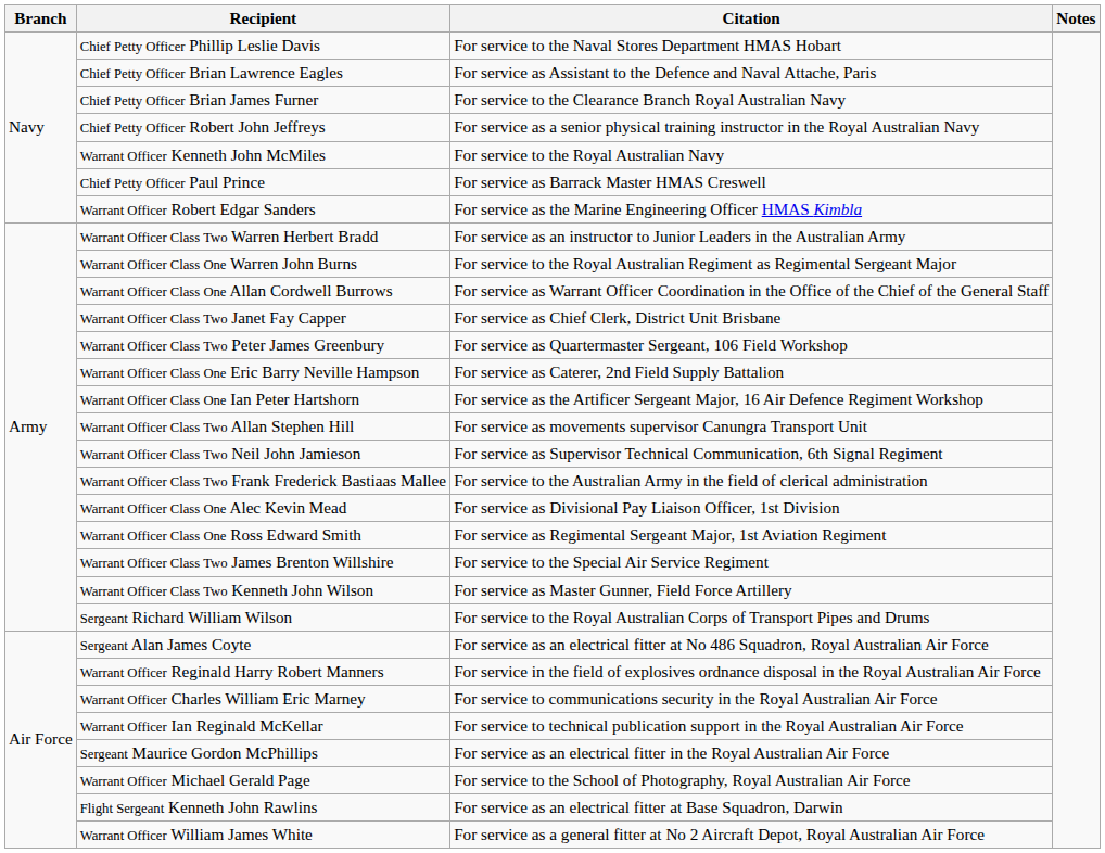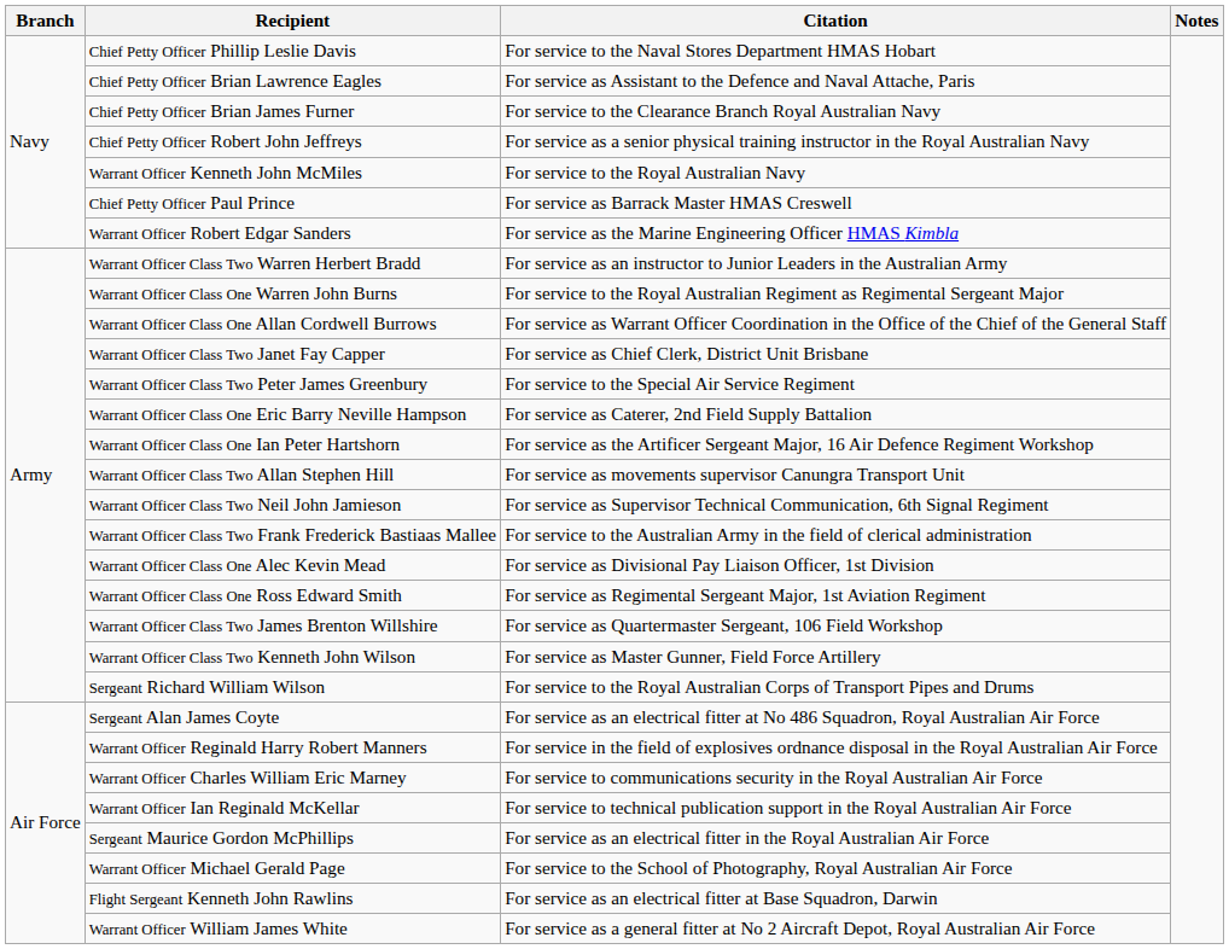Warrant Officer Class Two Peter James Greenbury | Citation: For service as Quartermaster Sergeant, 106 Field Workshop -> For service to the Special Air Service Regiment
Warrant Officer Class Two James Brenton Willshire | Citation: For service to the Special Air Service Regiment -> For service as Quartermaster Sergeant, 106 Field Workshop
